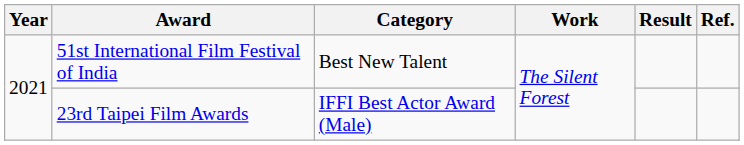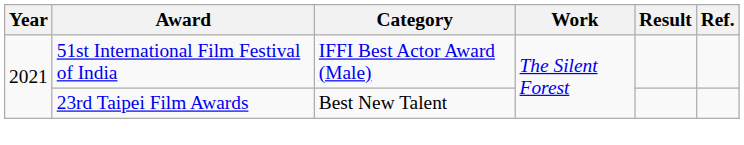51st International Film Festival of India | Category: Best New Talent -> IFFI Best Actor Award (Male)
23rd Taipei Film Awards | Category: IFFI Best Actor Award (Male) -> Best New Talent
